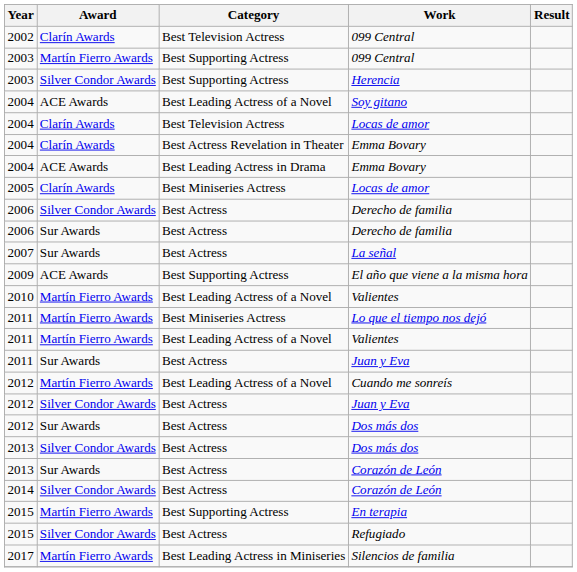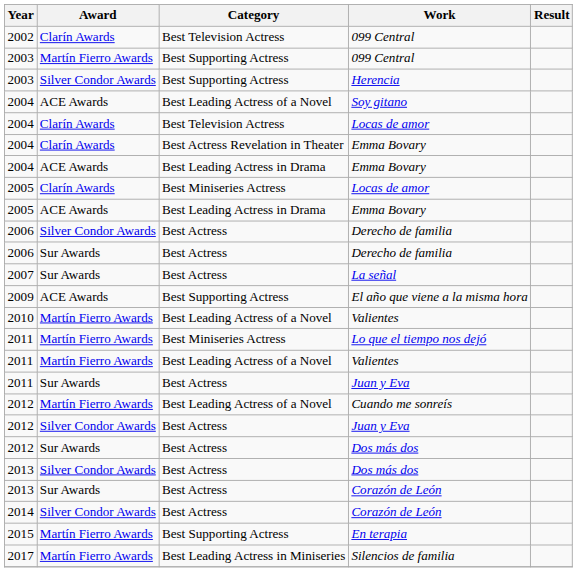+ row: 2005 | ACE Awards | Best Leading Actress in Drama | Emma Bovary
- row: 2015 | Silver Condor Awards | Best Actress | Refugiado
